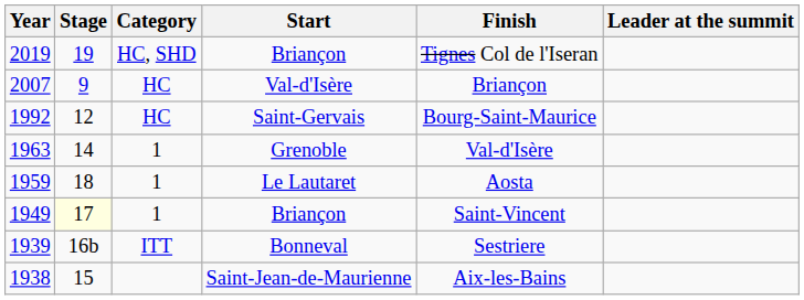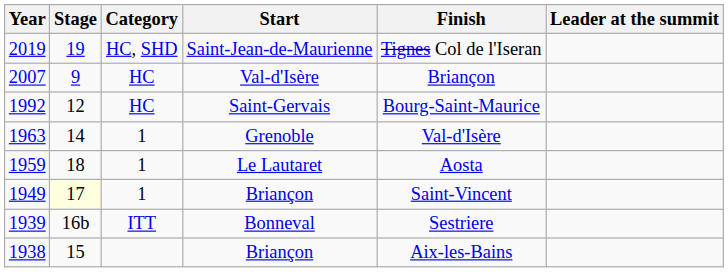2019 | Start: Briançon -> Saint-Jean-de-Maurienne
1938 | Start: Saint-Jean-de-Maurienne -> Briançon
